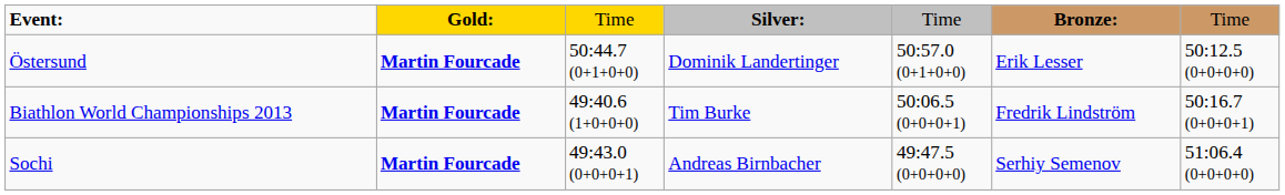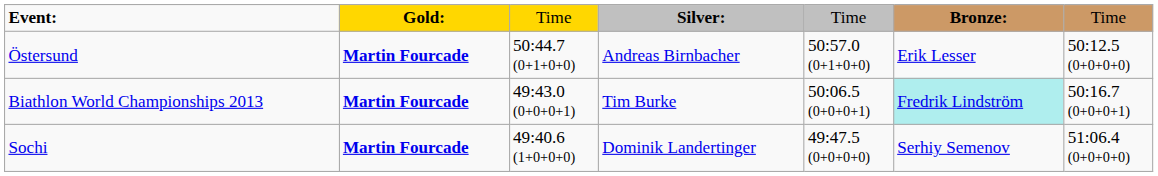Östersund | column 4: Dominik Landertinger -> Andreas Birnbacher
Biathlon World Championships 2013 | column 3: 49:40.6 (1+0+0+0) -> 49:43.0 (0+0+0+1)
Biathlon World Championships 2013 | column 6: no background -> paleturquoise background
Sochi | column 3: 49:43.0 (0+0+0+1) -> 49:40.6 (1+0+0+0)
Sochi | column 4: Andreas Birnbacher -> Dominik Landertinger
